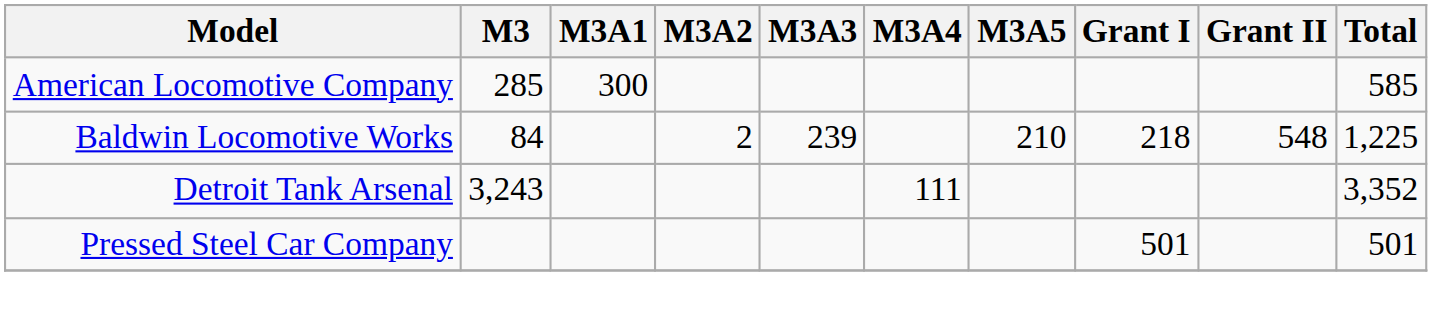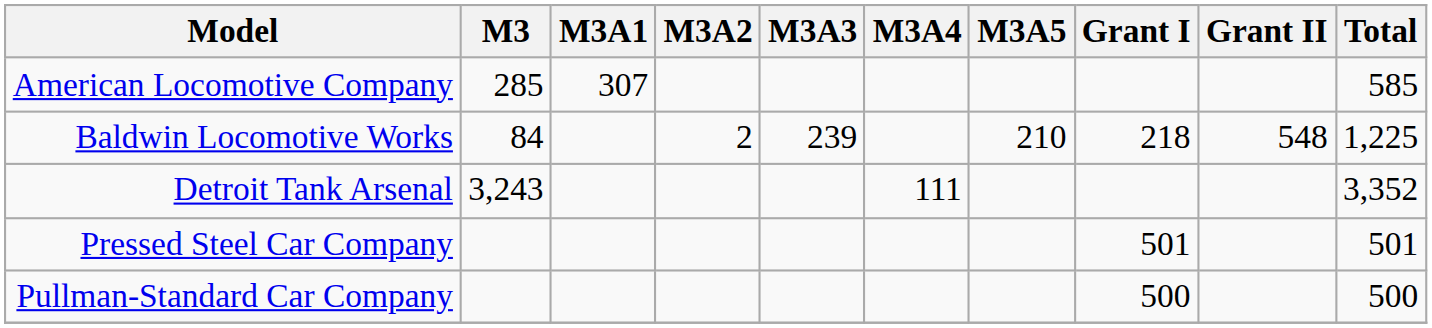American Locomotive Company | M3A1: 300 -> 307
+ row: Pullman-Standard Car Company | 500 | 500
